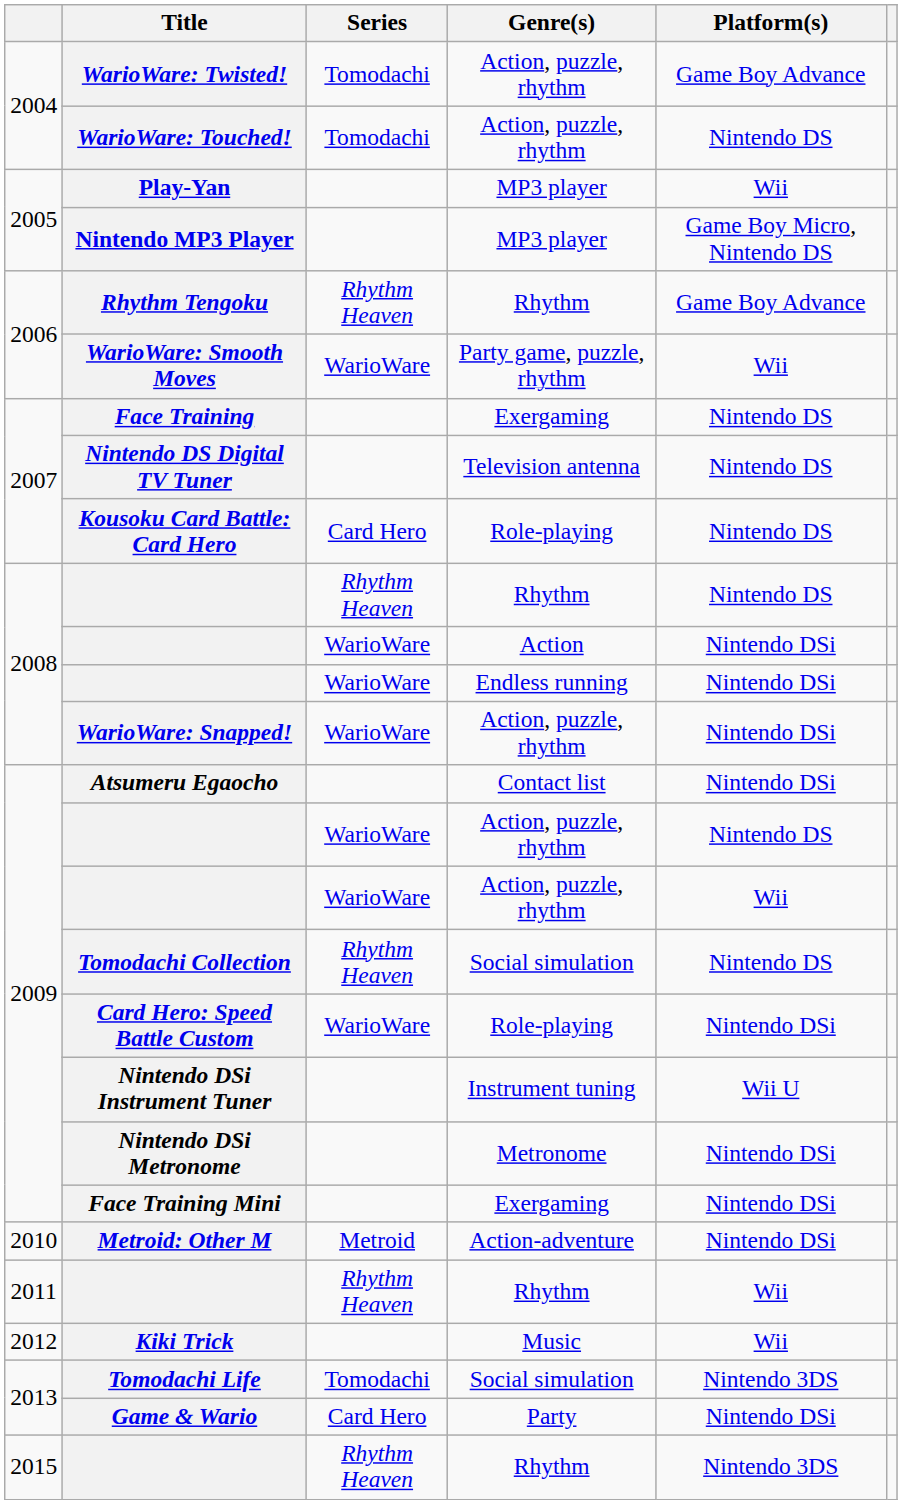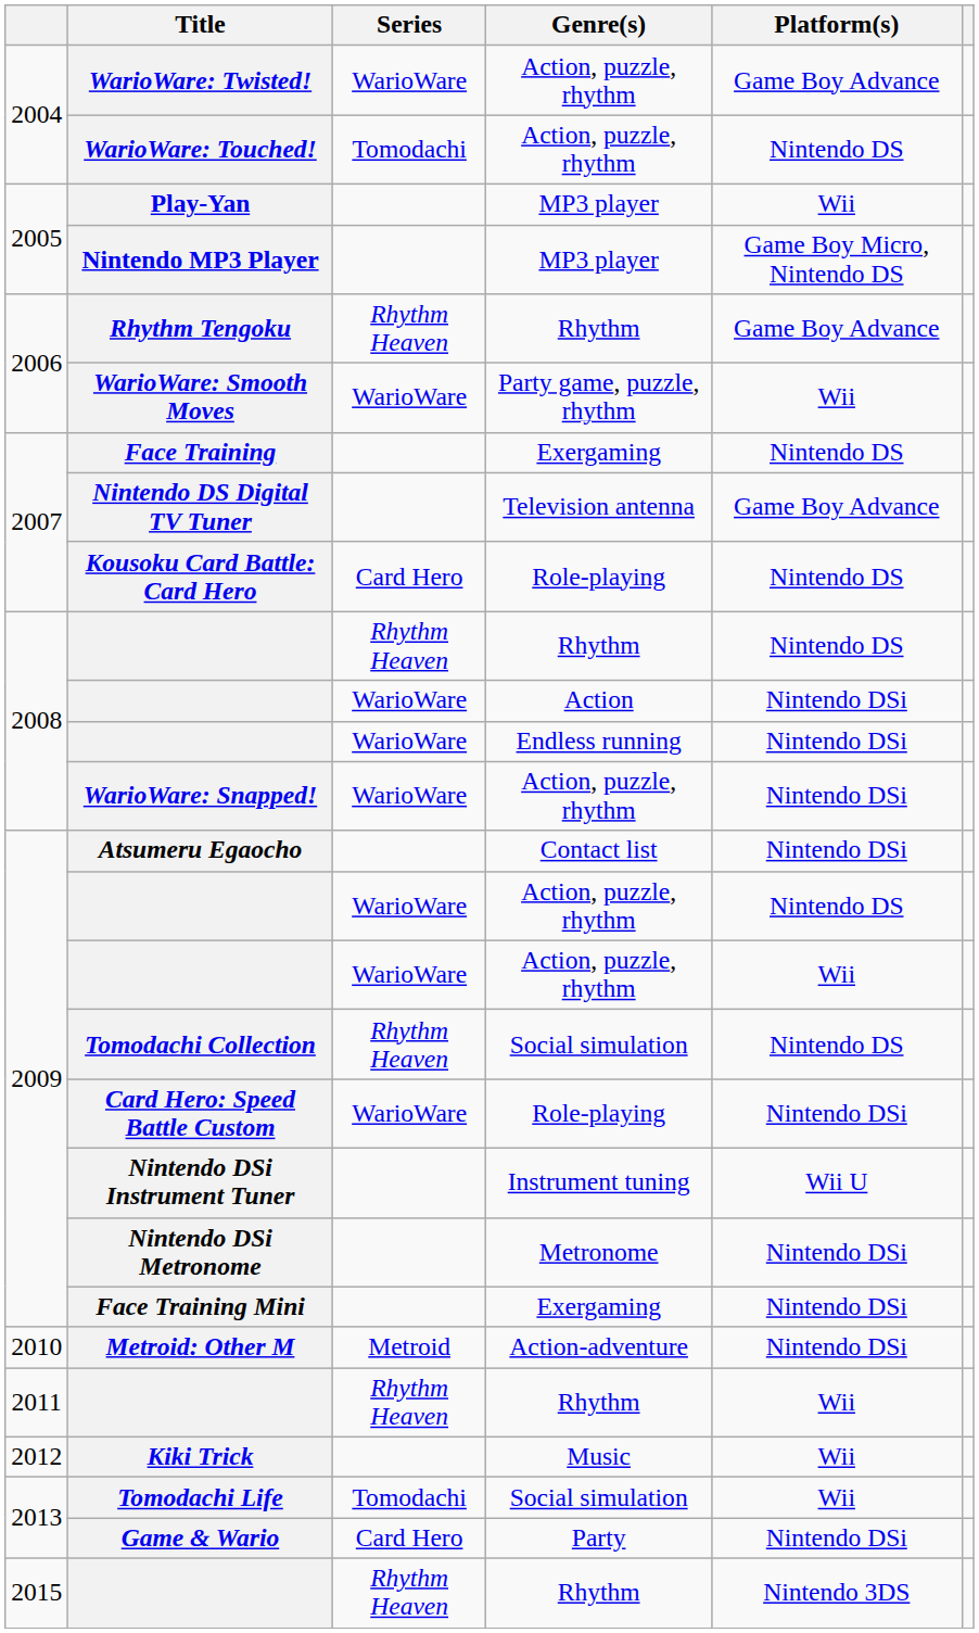WarioWare: Twisted! | Series: Tomodachi -> WarioWare
Nintendo DS Digital TV Tuner | Platform(s): Nintendo DS -> Game Boy Advance
Tomodachi Life | Platform(s): Nintendo 3DS -> Wii
